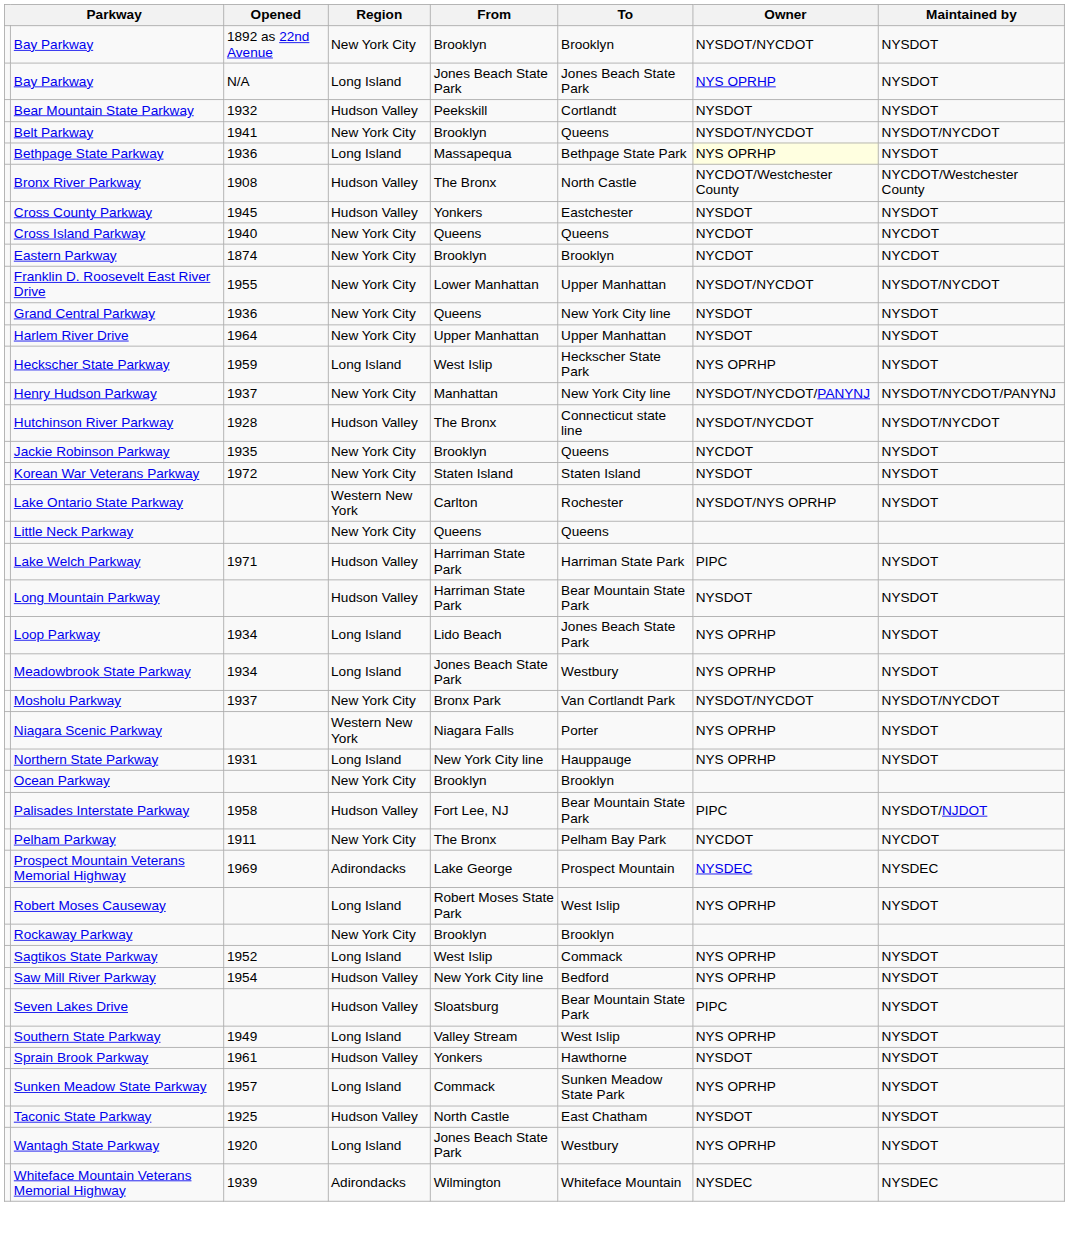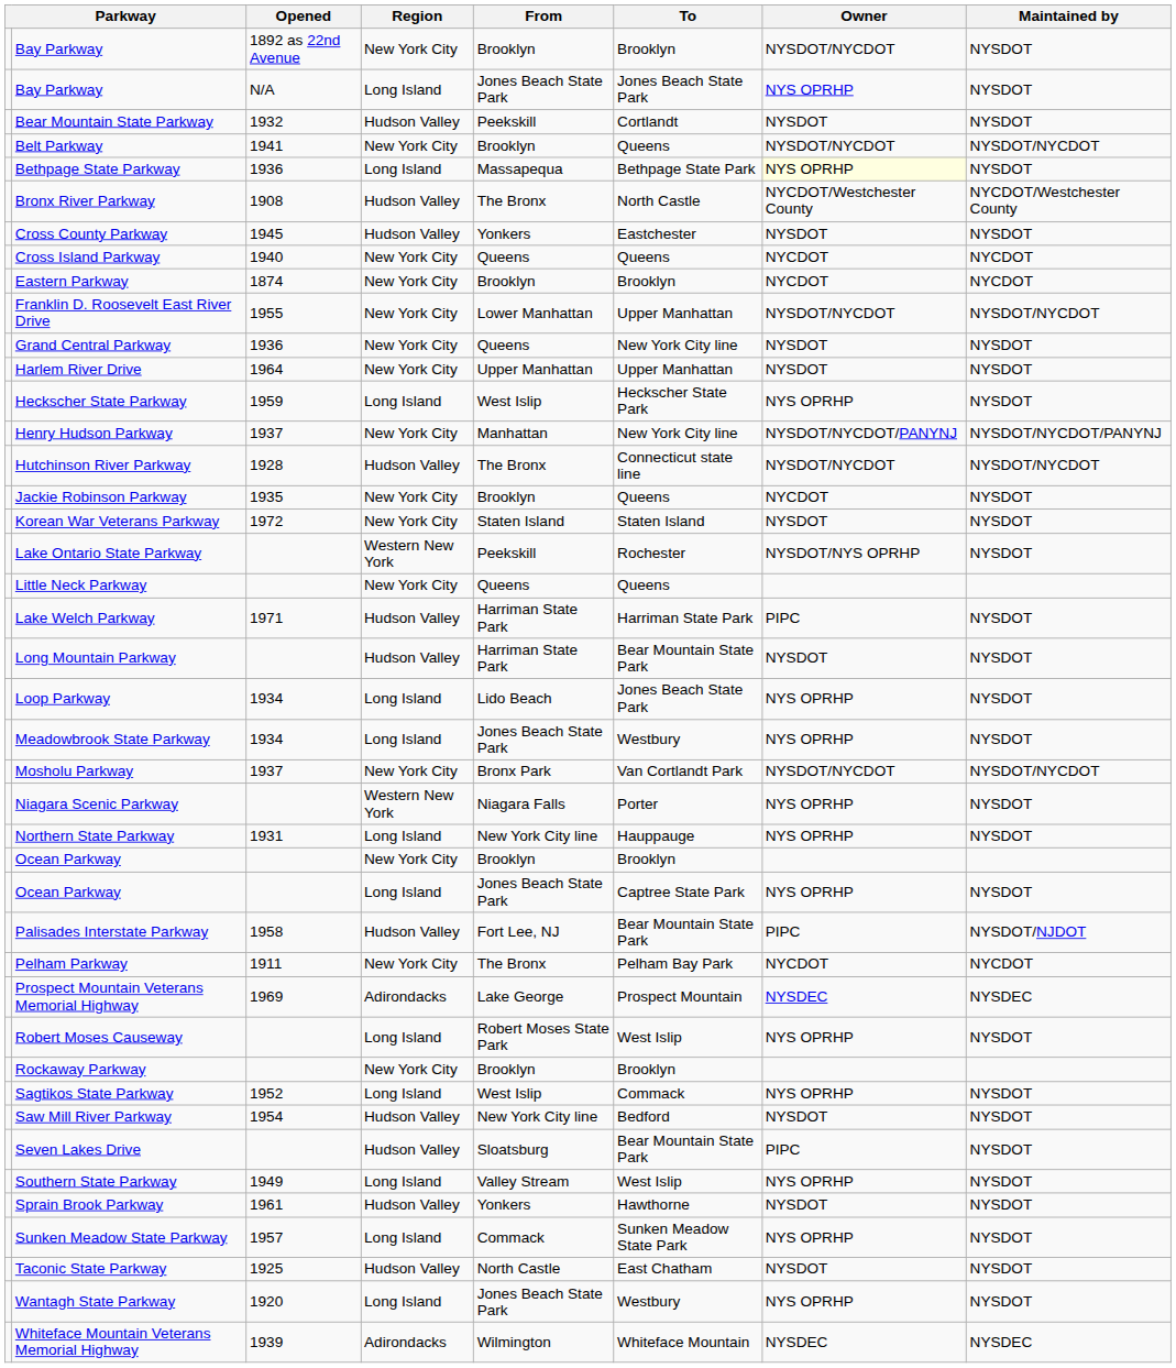Lake Ontario State Parkway | From: Carlton -> Peekskill
+ row: Ocean Parkway | Long Island | Jones Beach State Park | Captree State Park | NYS OPRHP | NYSDOT
Saw Mill River Parkway | Owner: NYS OPRHP -> NYSDOT
